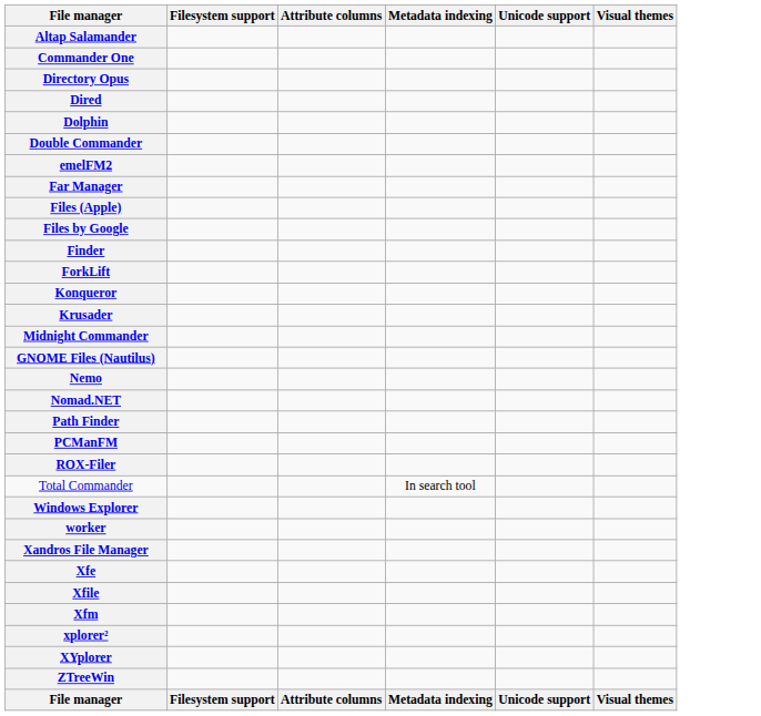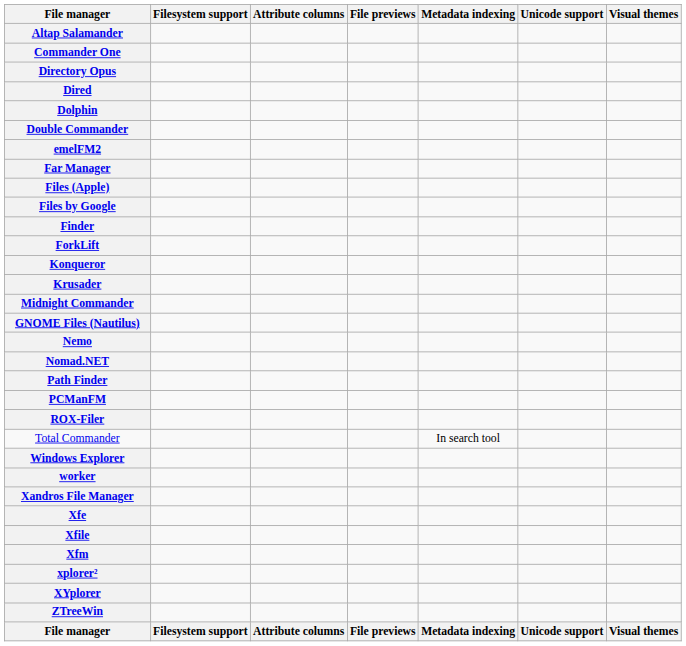+ column: File previews | File previews
